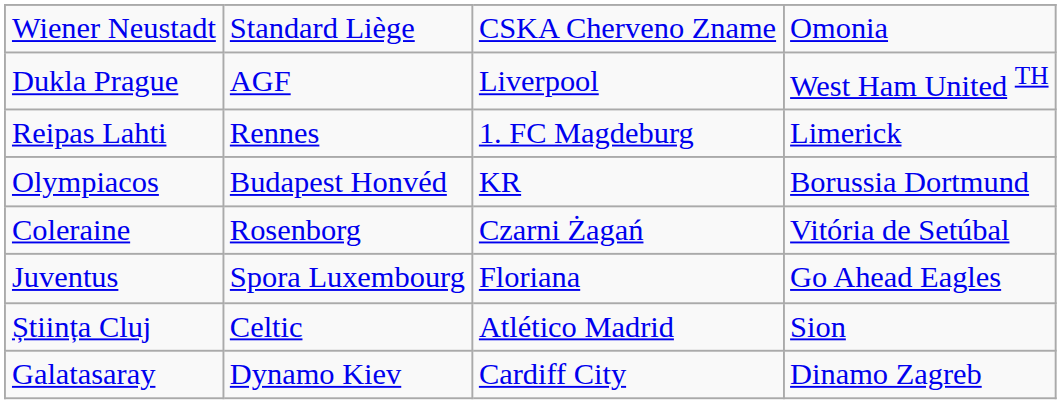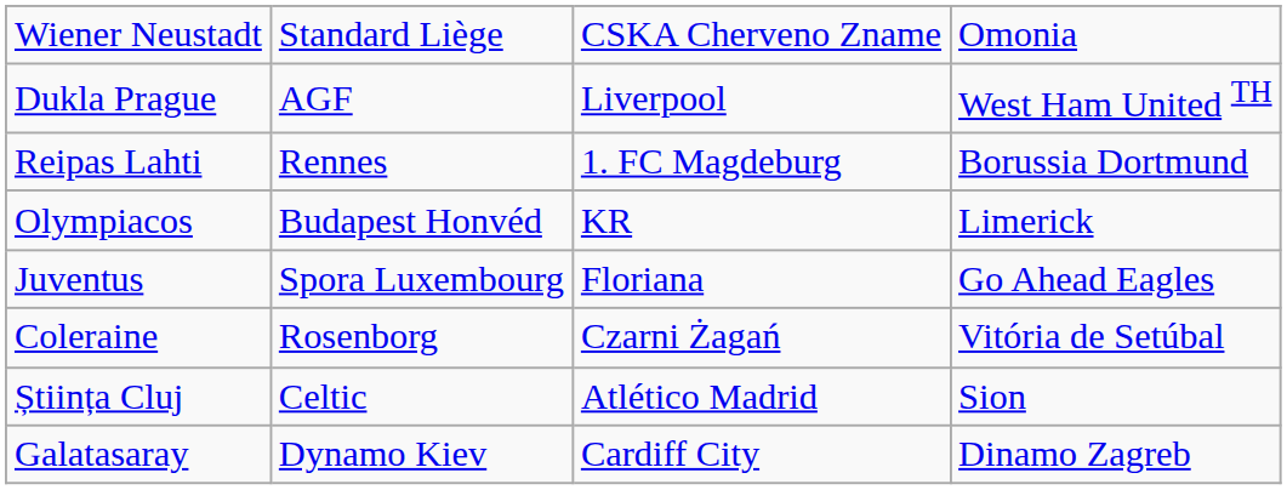Reipas Lahti | column 4: Limerick -> Borussia Dortmund
Olympiacos | column 4: Borussia Dortmund -> Limerick
rows swapped: Juventus <-> Coleraine
